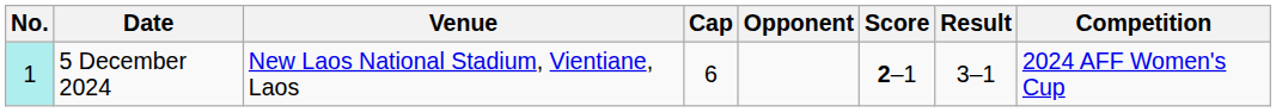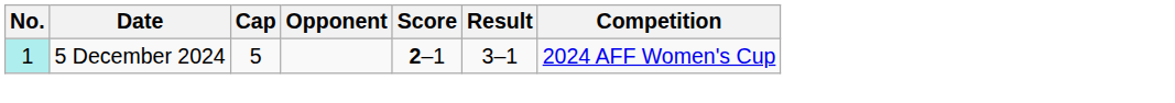- column: Venue | New Laos National Stadium, Vientiane, Laos
5 December 2024 | Cap: 6 -> 5
